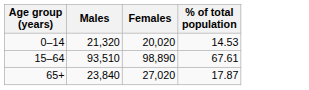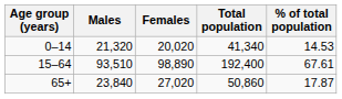+ column: Total population | 41,340 | 192,400 | 50,860
